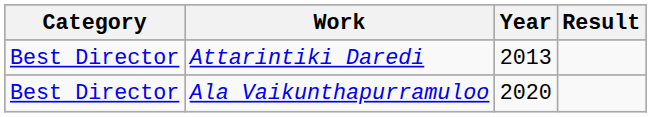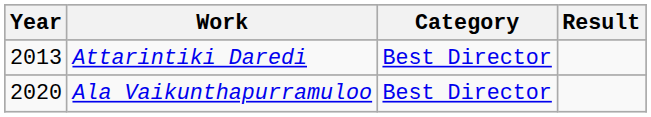columns swapped: Year <-> Category
